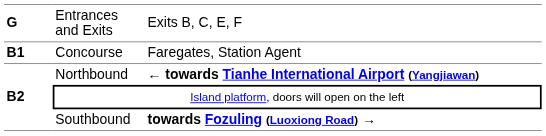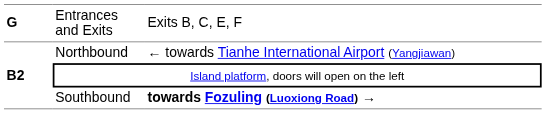- row: B1 | Concourse | Faregates, Station Agent
Northbound | column 3: bold -> normal
